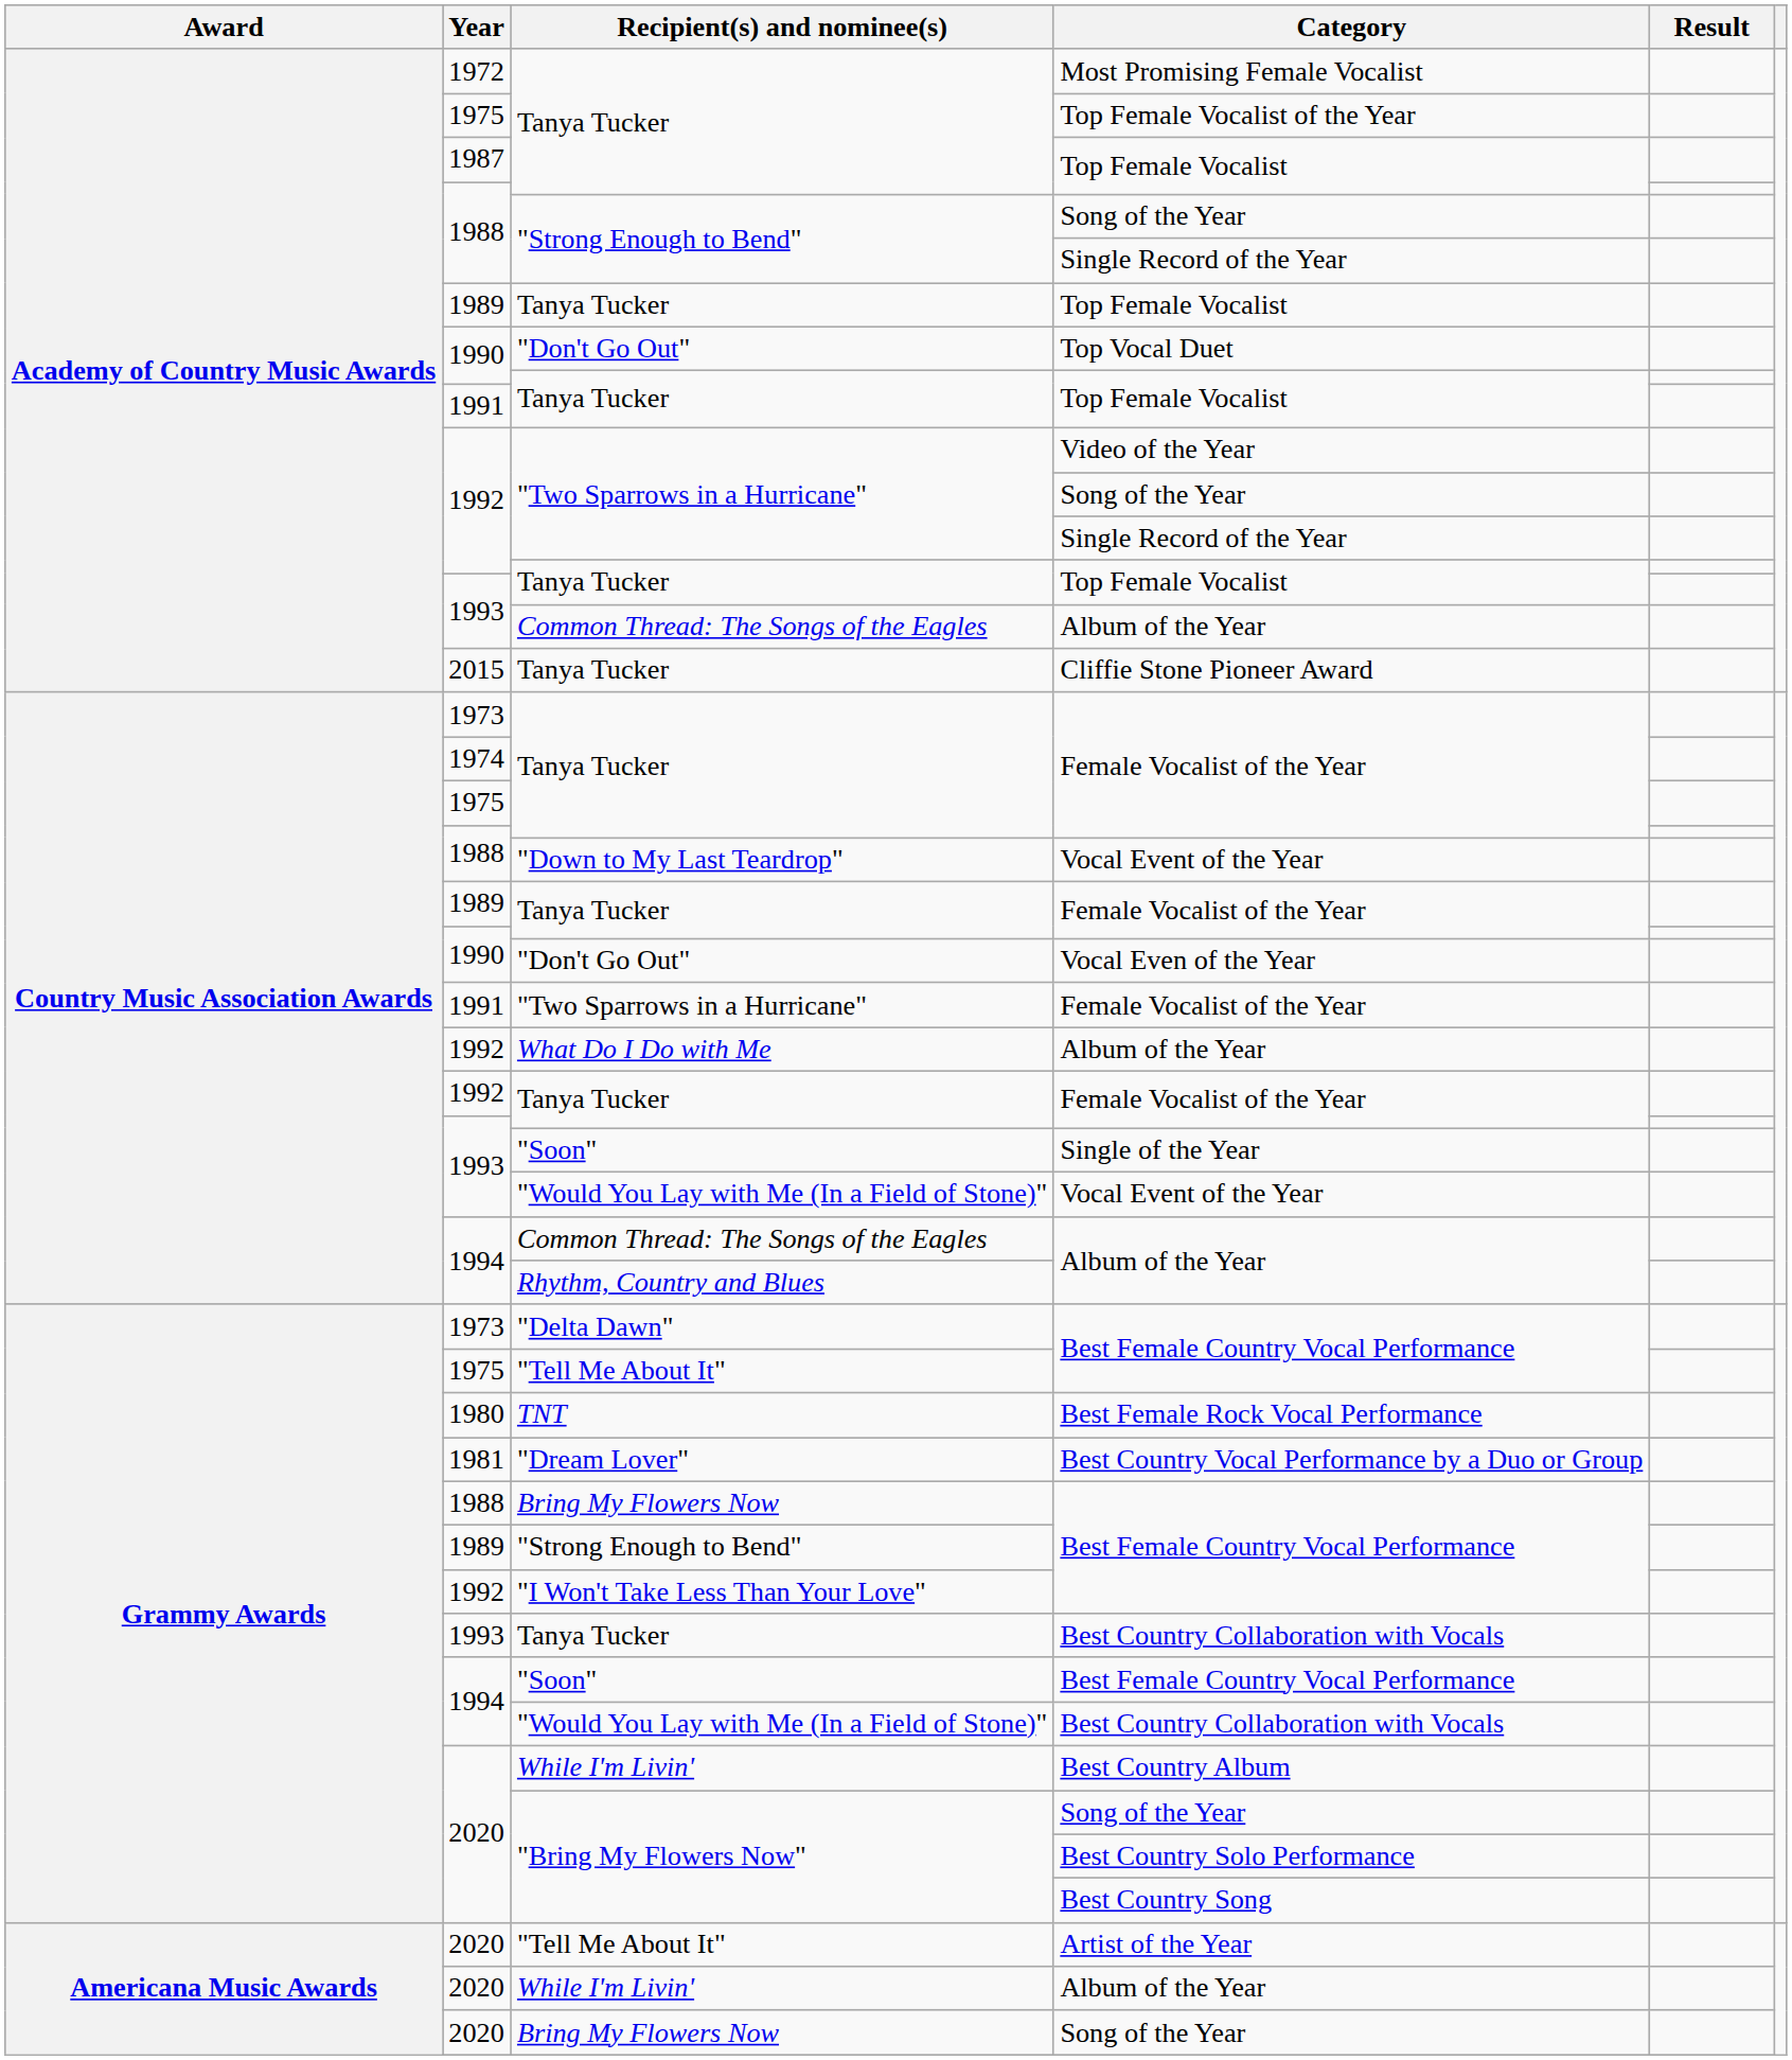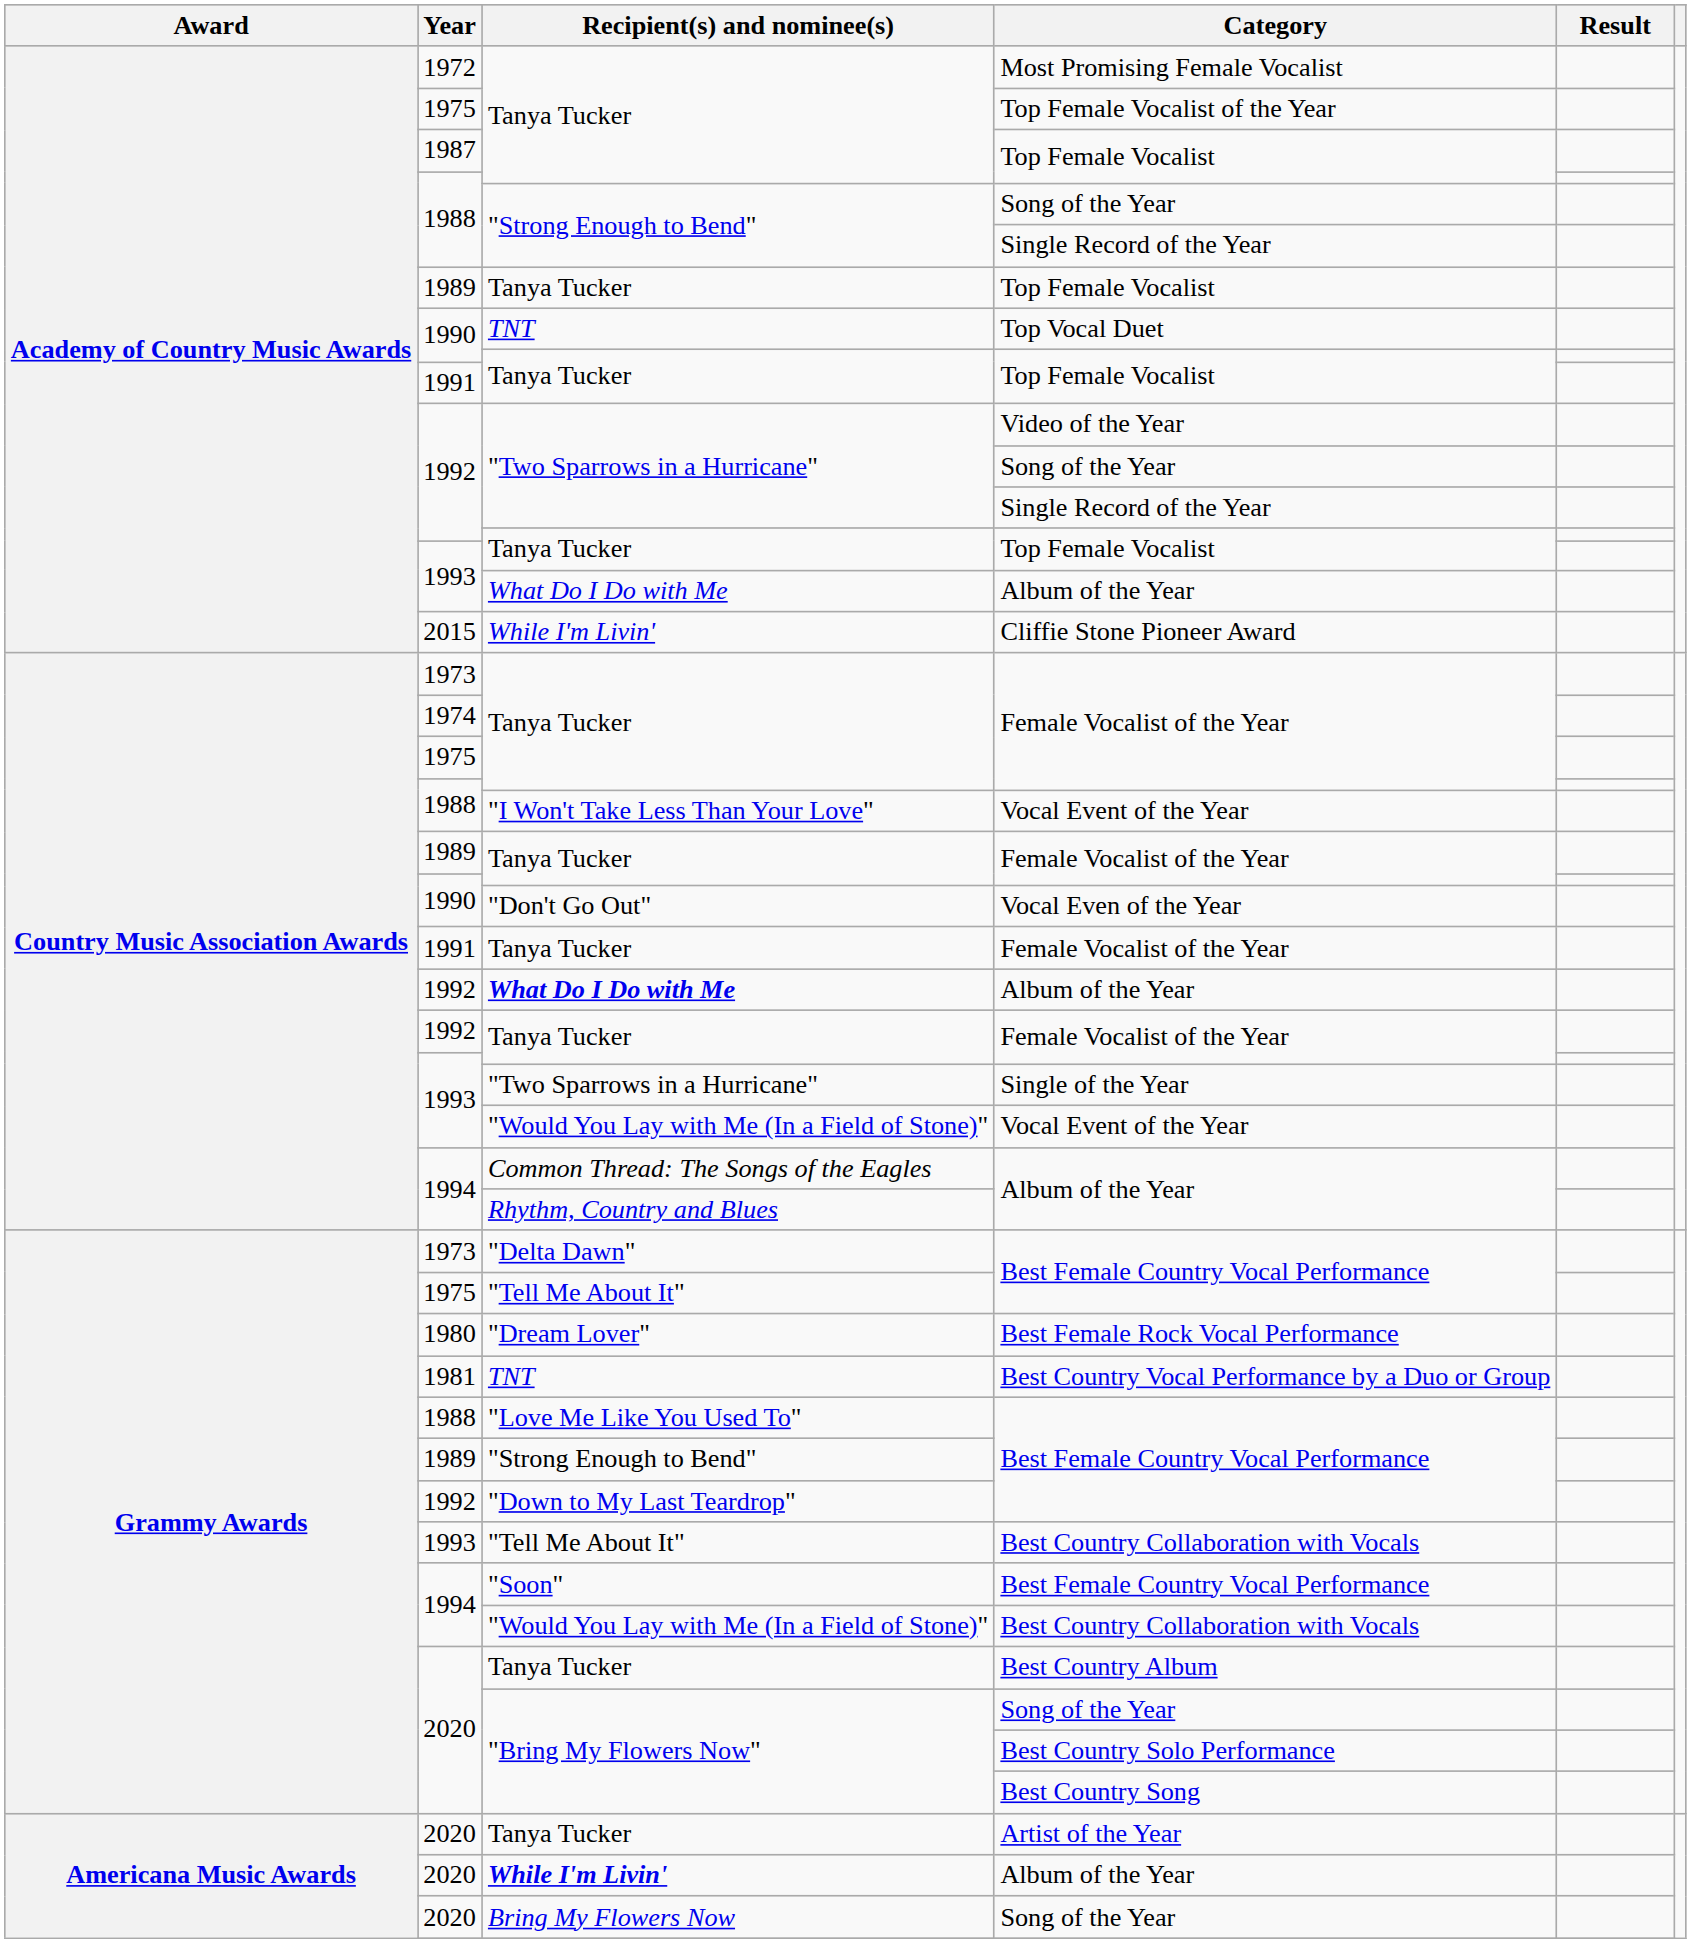Top Vocal Duet | Recipient(s) and nominee(s): "Don't Go Out" -> TNT
1993 / Album of the Year | Recipient(s) and nominee(s): Common Thread: The Songs of the Eagles -> What Do I Do with Me
Cliffie Stone Pioneer Award | Recipient(s) and nominee(s): Tanya Tucker -> While I'm Livin'
1988 / Vocal Event of the Year | Recipient(s) and nominee(s): "Down to My Last Teardrop" -> "I Won't Take Less Than Your Love"
1991 / Female Vocalist of the Year | Recipient(s) and nominee(s): "Two Sparrows in a Hurricane" -> Tanya Tucker
1992 / Album of the Year | Recipient(s) and nominee(s): normal -> bold
Single of the Year | Recipient(s) and nominee(s): "Soon" -> "Two Sparrows in a Hurricane"
Best Female Rock Vocal Performance | Recipient(s) and nominee(s): TNT -> "Dream Lover"
Best Country Vocal Performance by a Duo or Group | Recipient(s) and nominee(s): "Dream Lover" -> TNT
1988 / Best Female Country Vocal Performance | Recipient(s) and nominee(s): Bring My Flowers Now -> "Love Me Like You Used To"
1992 / Best Female Country Vocal Performance | Recipient(s) and nominee(s): "I Won't Take Less Than Your Love" -> "Down to My Last Teardrop"
1993 / Best Country Collaboration with Vocals | Recipient(s) and nominee(s): Tanya Tucker -> "Tell Me About It"
Best Country Album | Recipient(s) and nominee(s): While I'm Livin' -> Tanya Tucker
Artist of the Year | Recipient(s) and nominee(s): "Tell Me About It" -> Tanya Tucker
2020 / Album of the Year | Recipient(s) and nominee(s): normal -> bold
